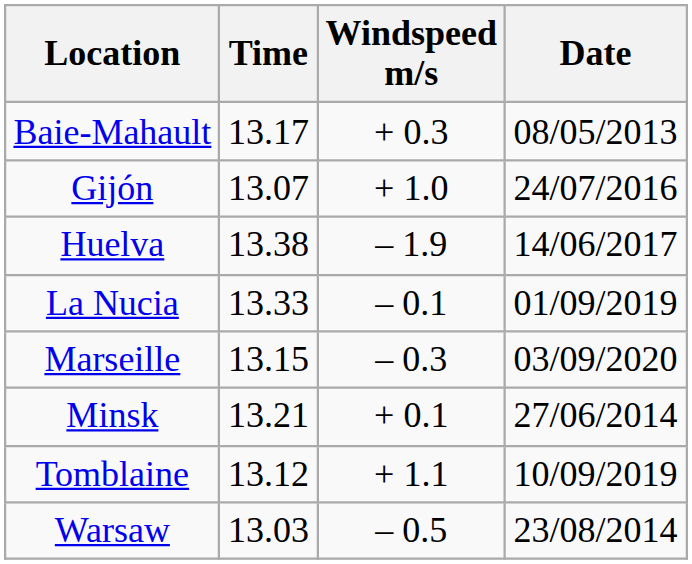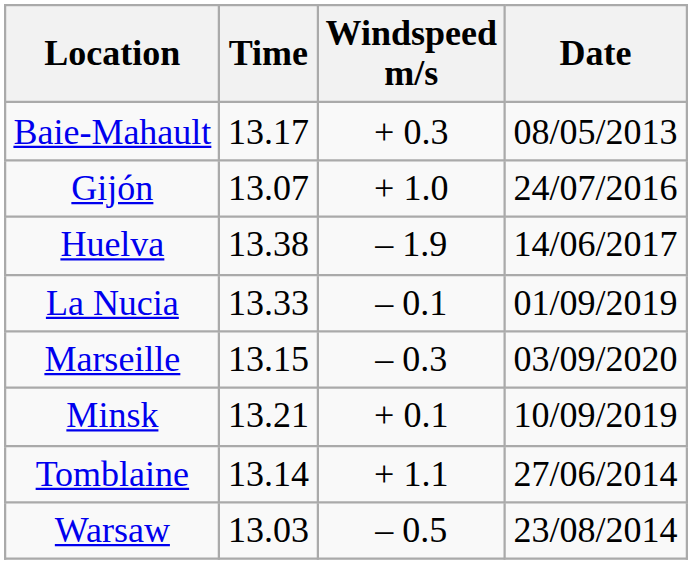Minsk | Date: 27/06/2014 -> 10/09/2019
Tomblaine | Time: 13.12 -> 13.14
Tomblaine | Date: 10/09/2019 -> 27/06/2014
